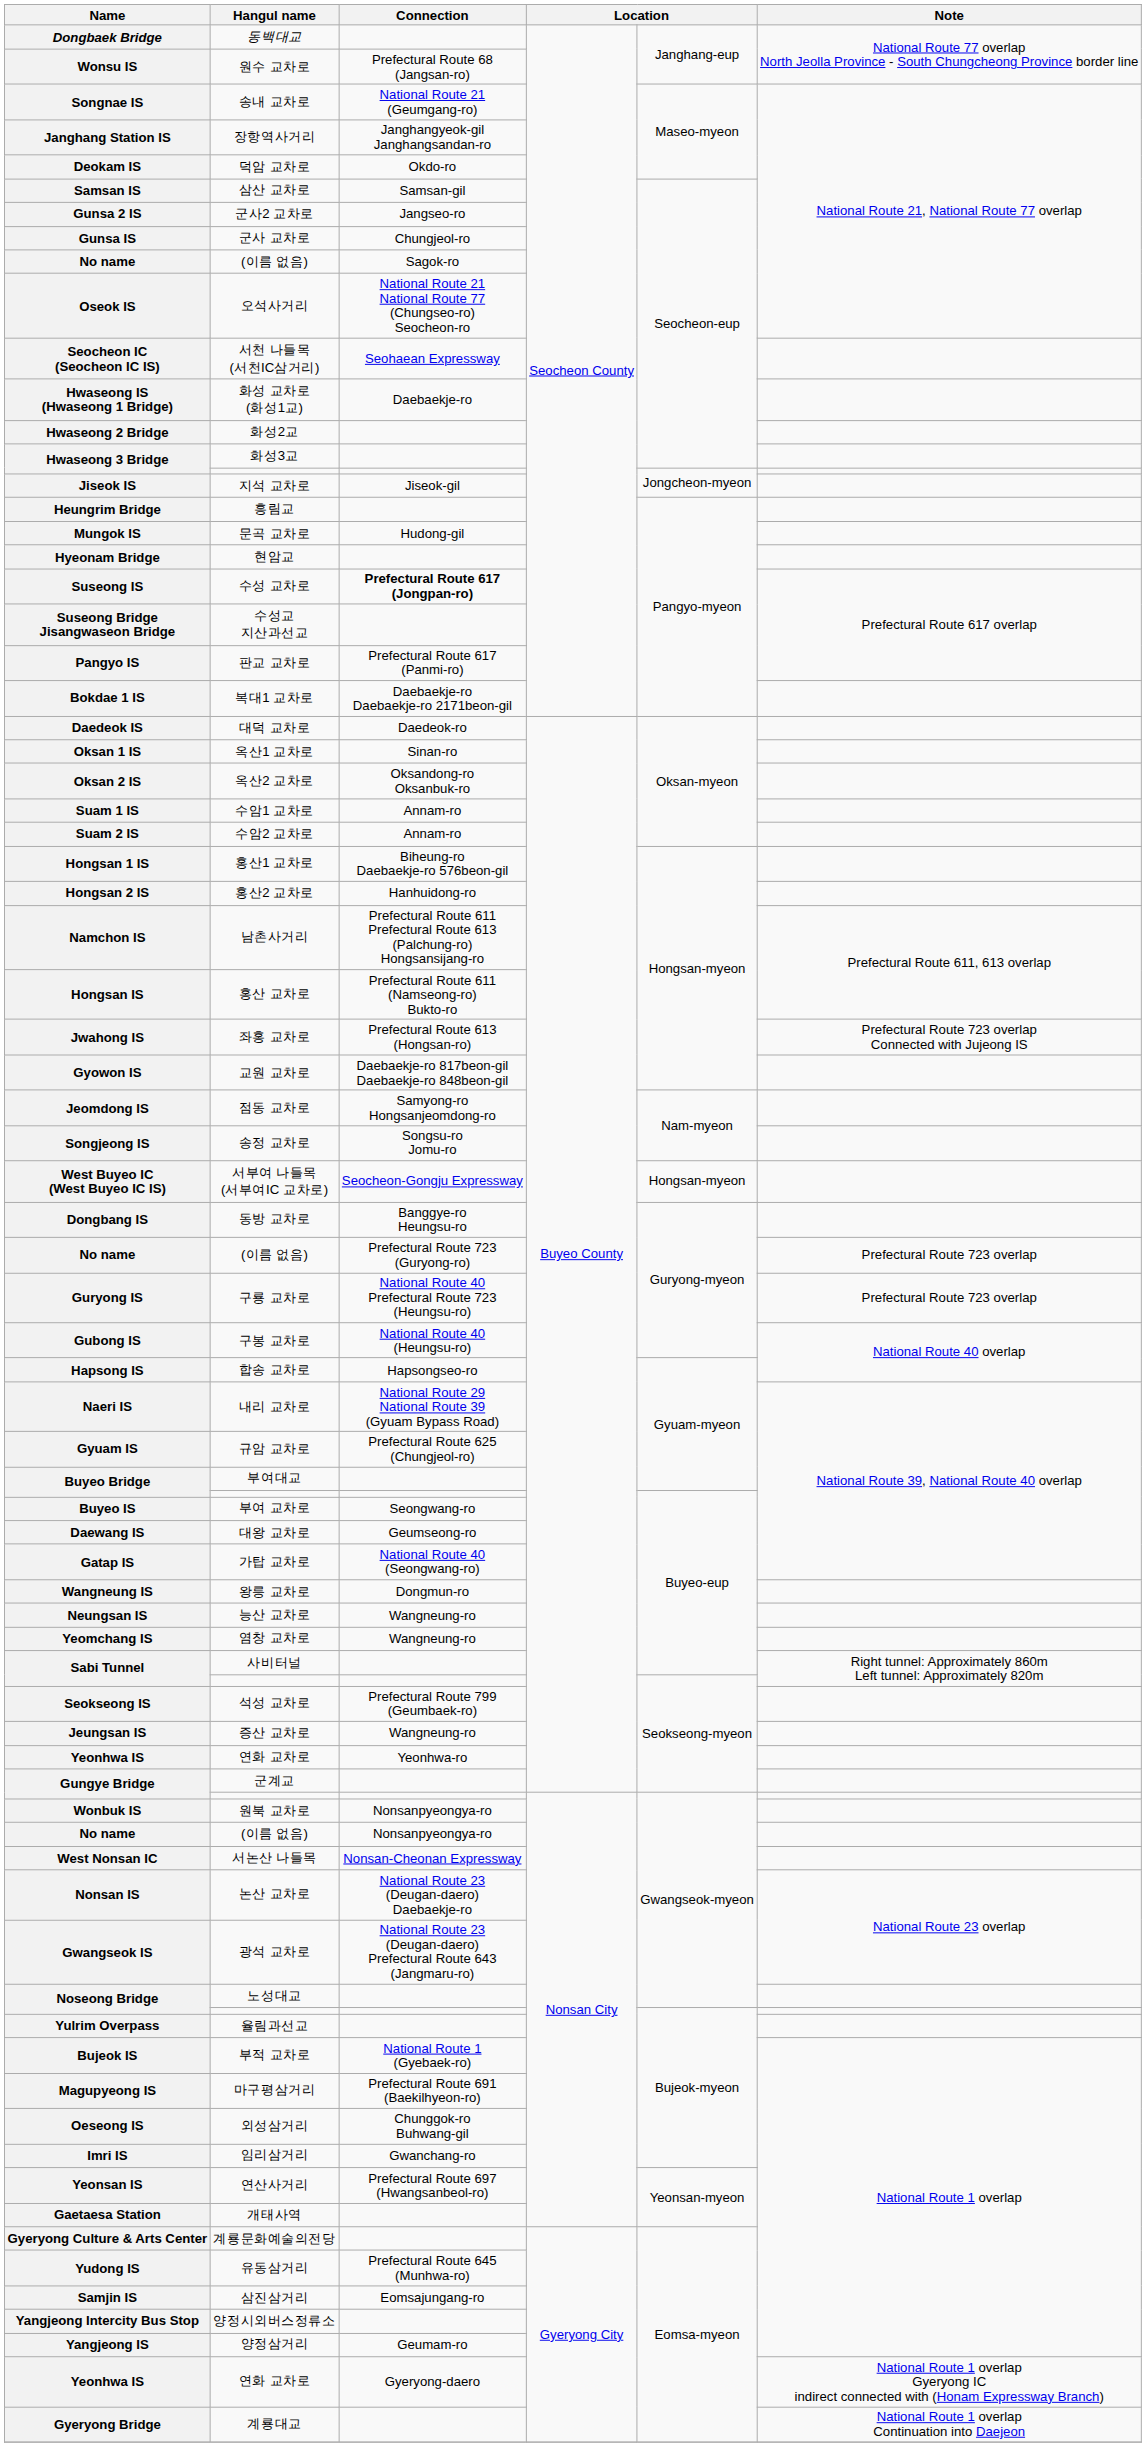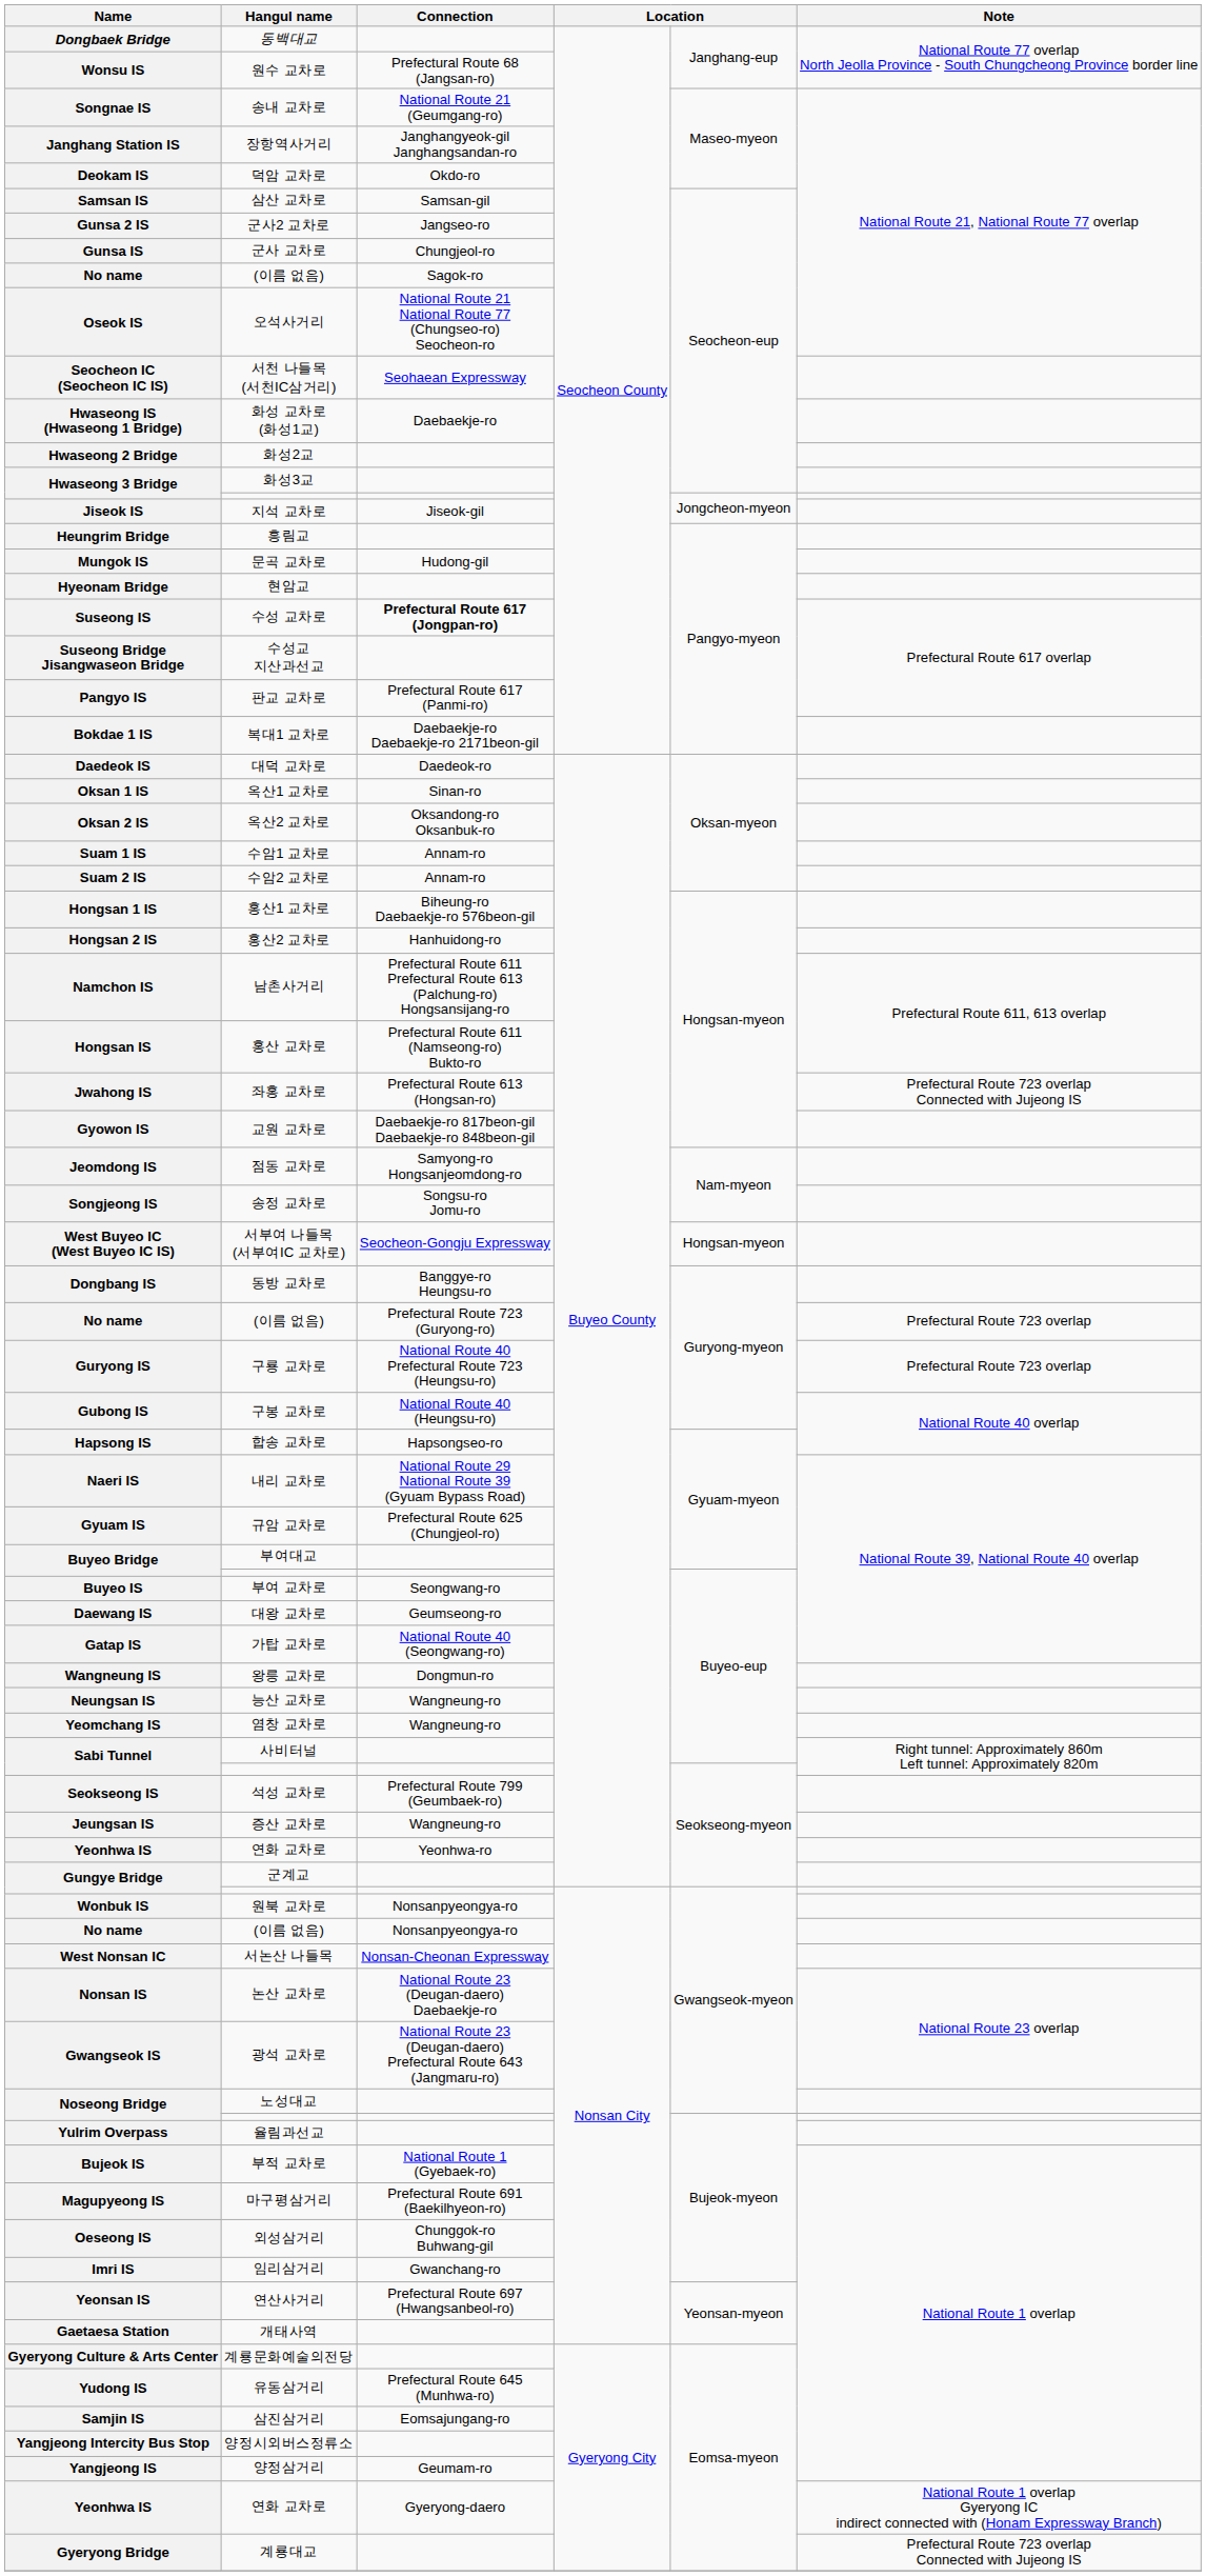계룡대교 | Note: National Route 1 overlap Continuation into Daejeon -> Prefectural Route 723 overlap Connected with Jujeong IS
